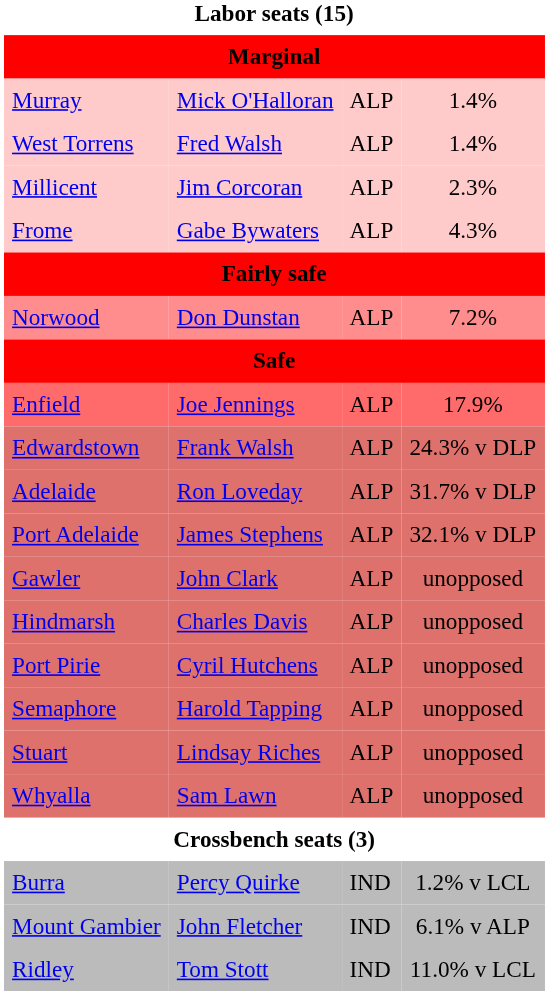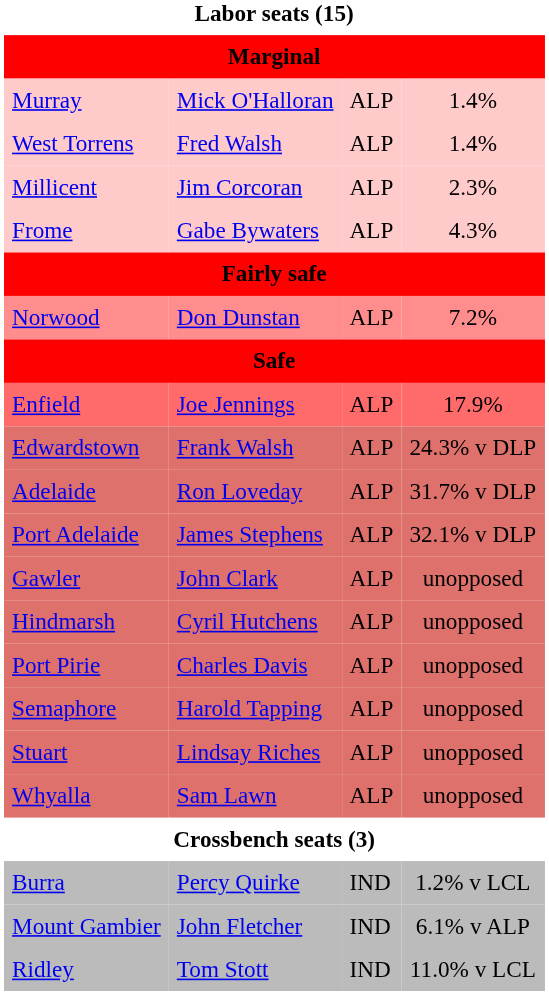Hindmarsh | column 2: Charles Davis -> Cyril Hutchens
Port Pirie | column 2: Cyril Hutchens -> Charles Davis
